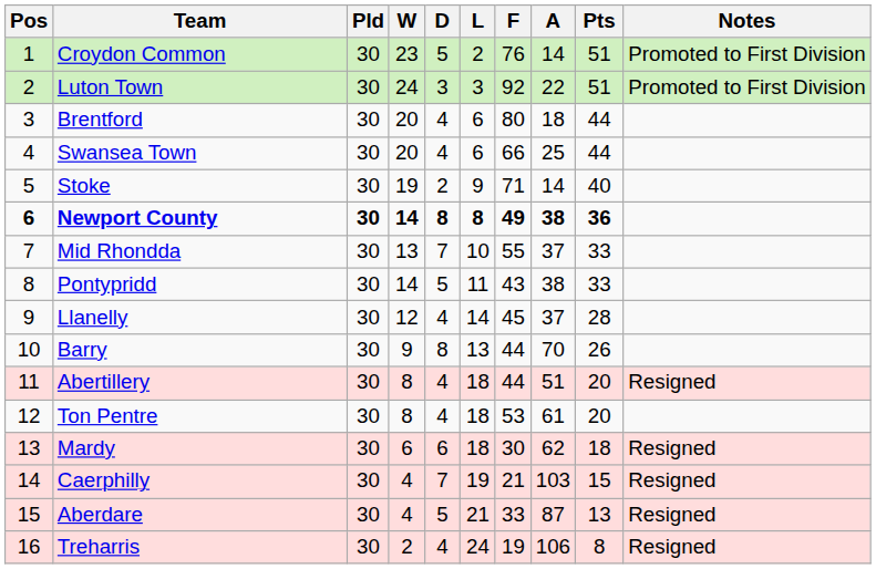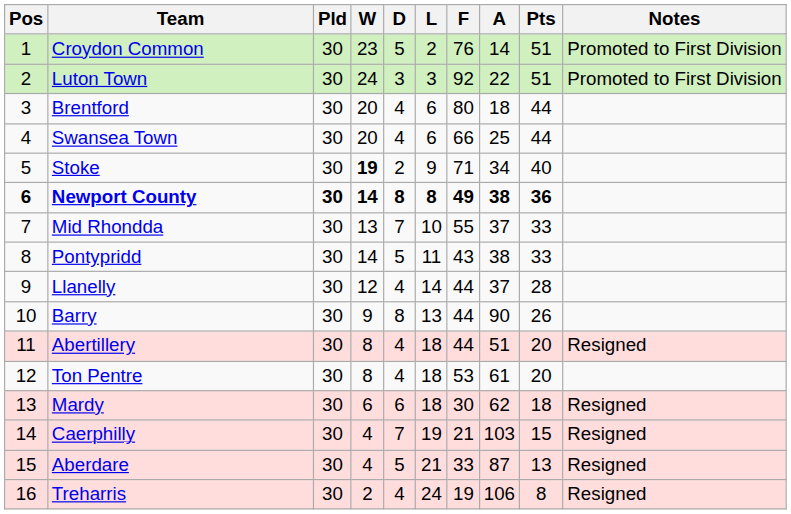Stoke | W: normal -> bold
Stoke | A: 14 -> 34
Llanelly | F: 45 -> 44
Barry | A: 70 -> 90
